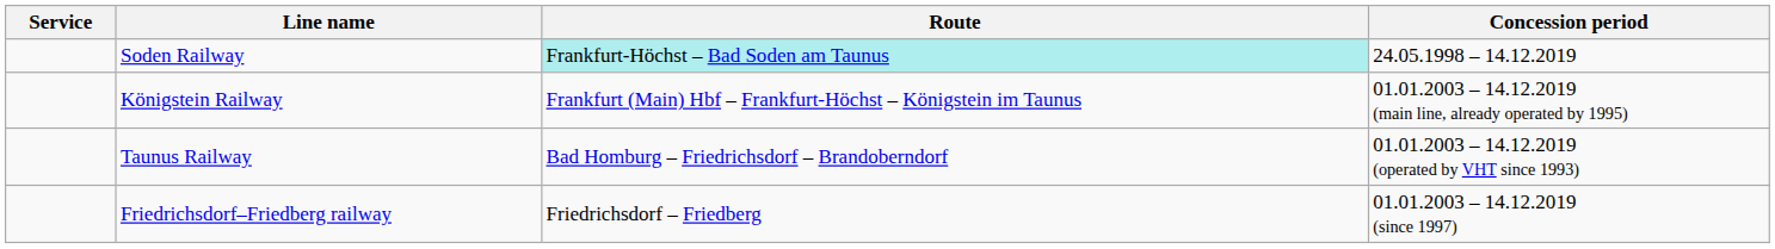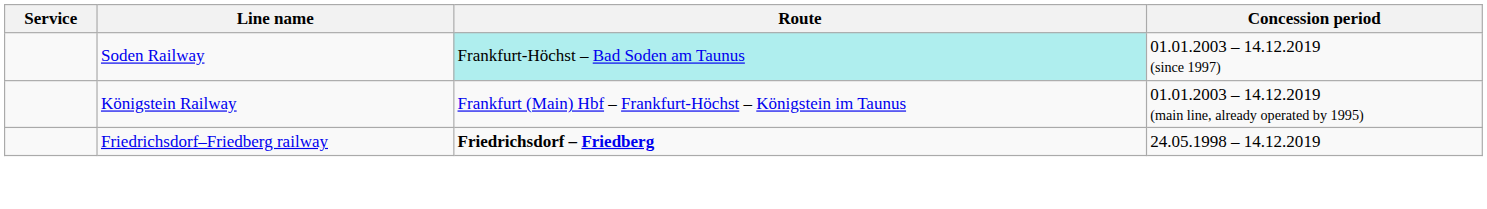Soden Railway | Concession period: 24.05.1998 – 14.12.2019 -> 01.01.2003 – 14.12.2019 (since 1997)
- row: Taunus Railway | Bad Homburg – Friedrichsdorf – Brandoberndorf | 01.01.2003 – 14.12.2019 (operated by VHT since 1993)
Friedrichsdorf–Friedberg railway | Route: normal -> bold
Friedrichsdorf–Friedberg railway | Concession period: 01.01.2003 – 14.12.2019 (since 1997) -> 24.05.1998 – 14.12.2019
